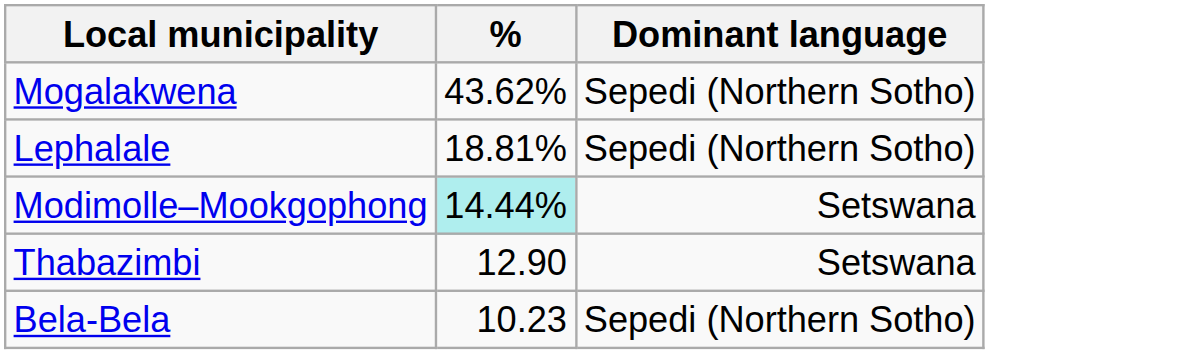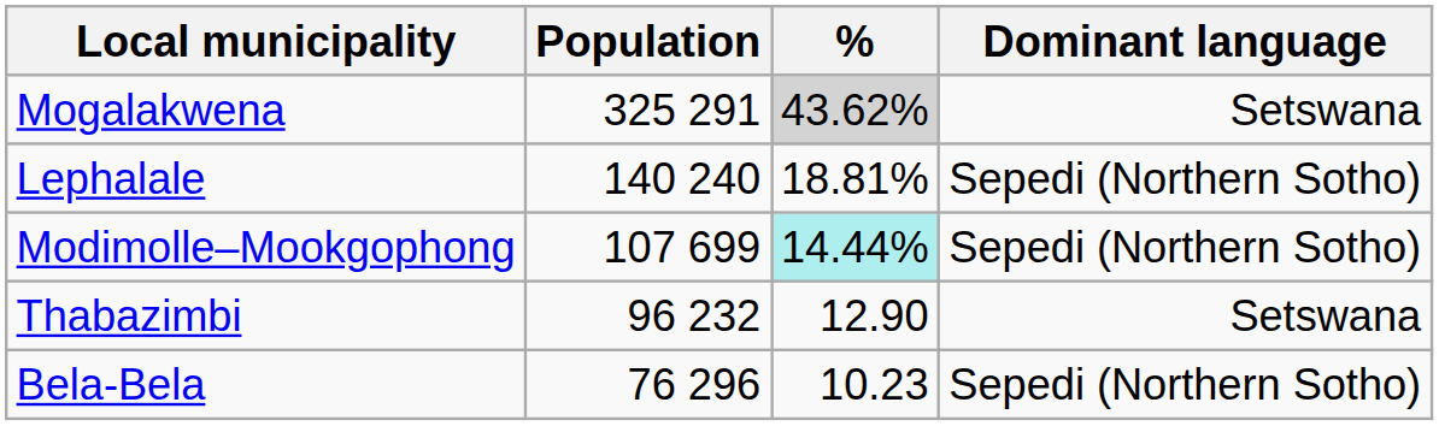+ column: Population | 325 291 | 140 240 | 107 699 | 96 232 | 76 296
Mogalakwena | %: no background -> lightgrey background
Mogalakwena | Dominant language: Sepedi (Northern Sotho) -> Setswana
Modimolle–Mookgophong | Dominant language: Setswana -> Sepedi (Northern Sotho)
